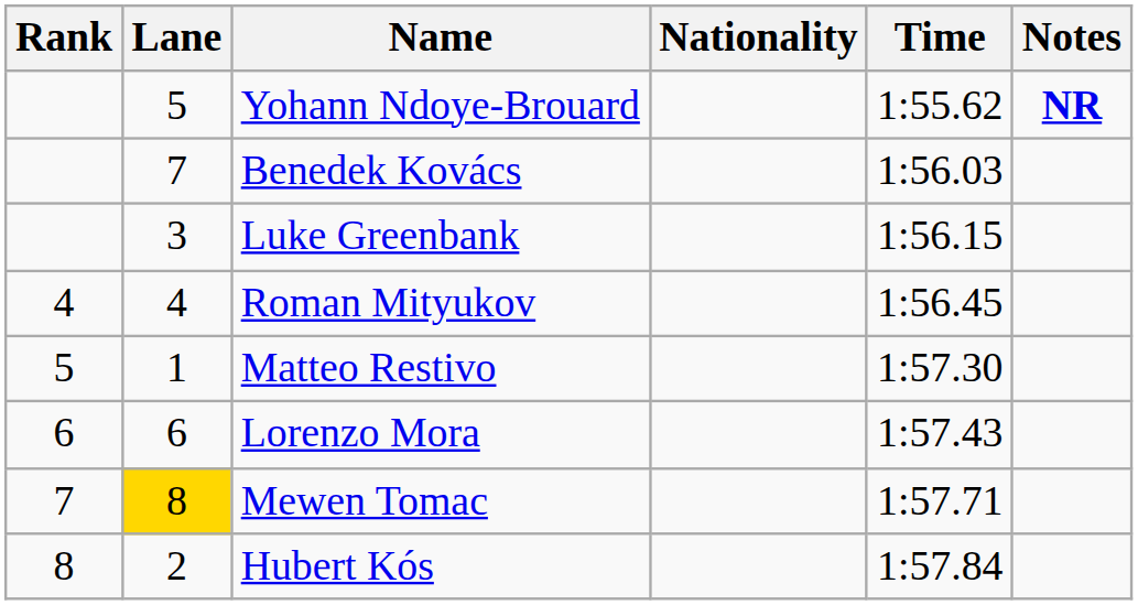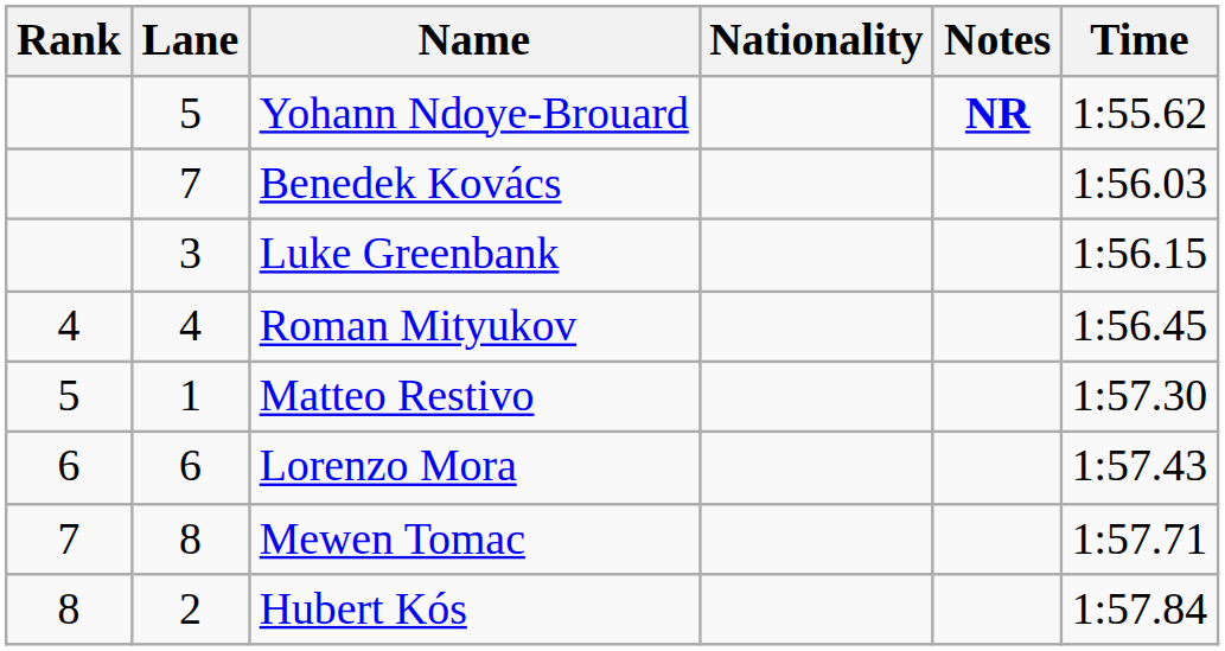columns swapped: Time <-> Notes
Mewen Tomac | Lane: gold background -> no background
